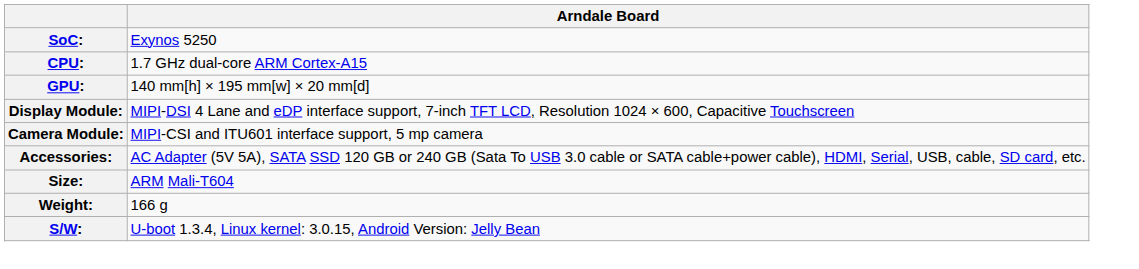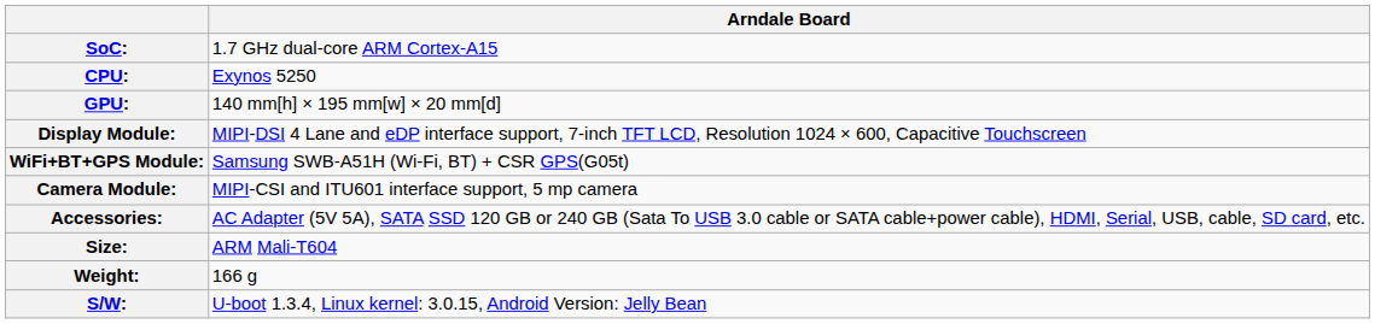SoC: | Arndale Board: Exynos 5250 -> 1.7 GHz dual-core ARM Cortex-A15
CPU: | Arndale Board: 1.7 GHz dual-core ARM Cortex-A15 -> Exynos 5250
+ row: WiFi+BT+GPS Module: | Samsung SWB-A51H (Wi-Fi, BT) + CSR GPS(G05t)
